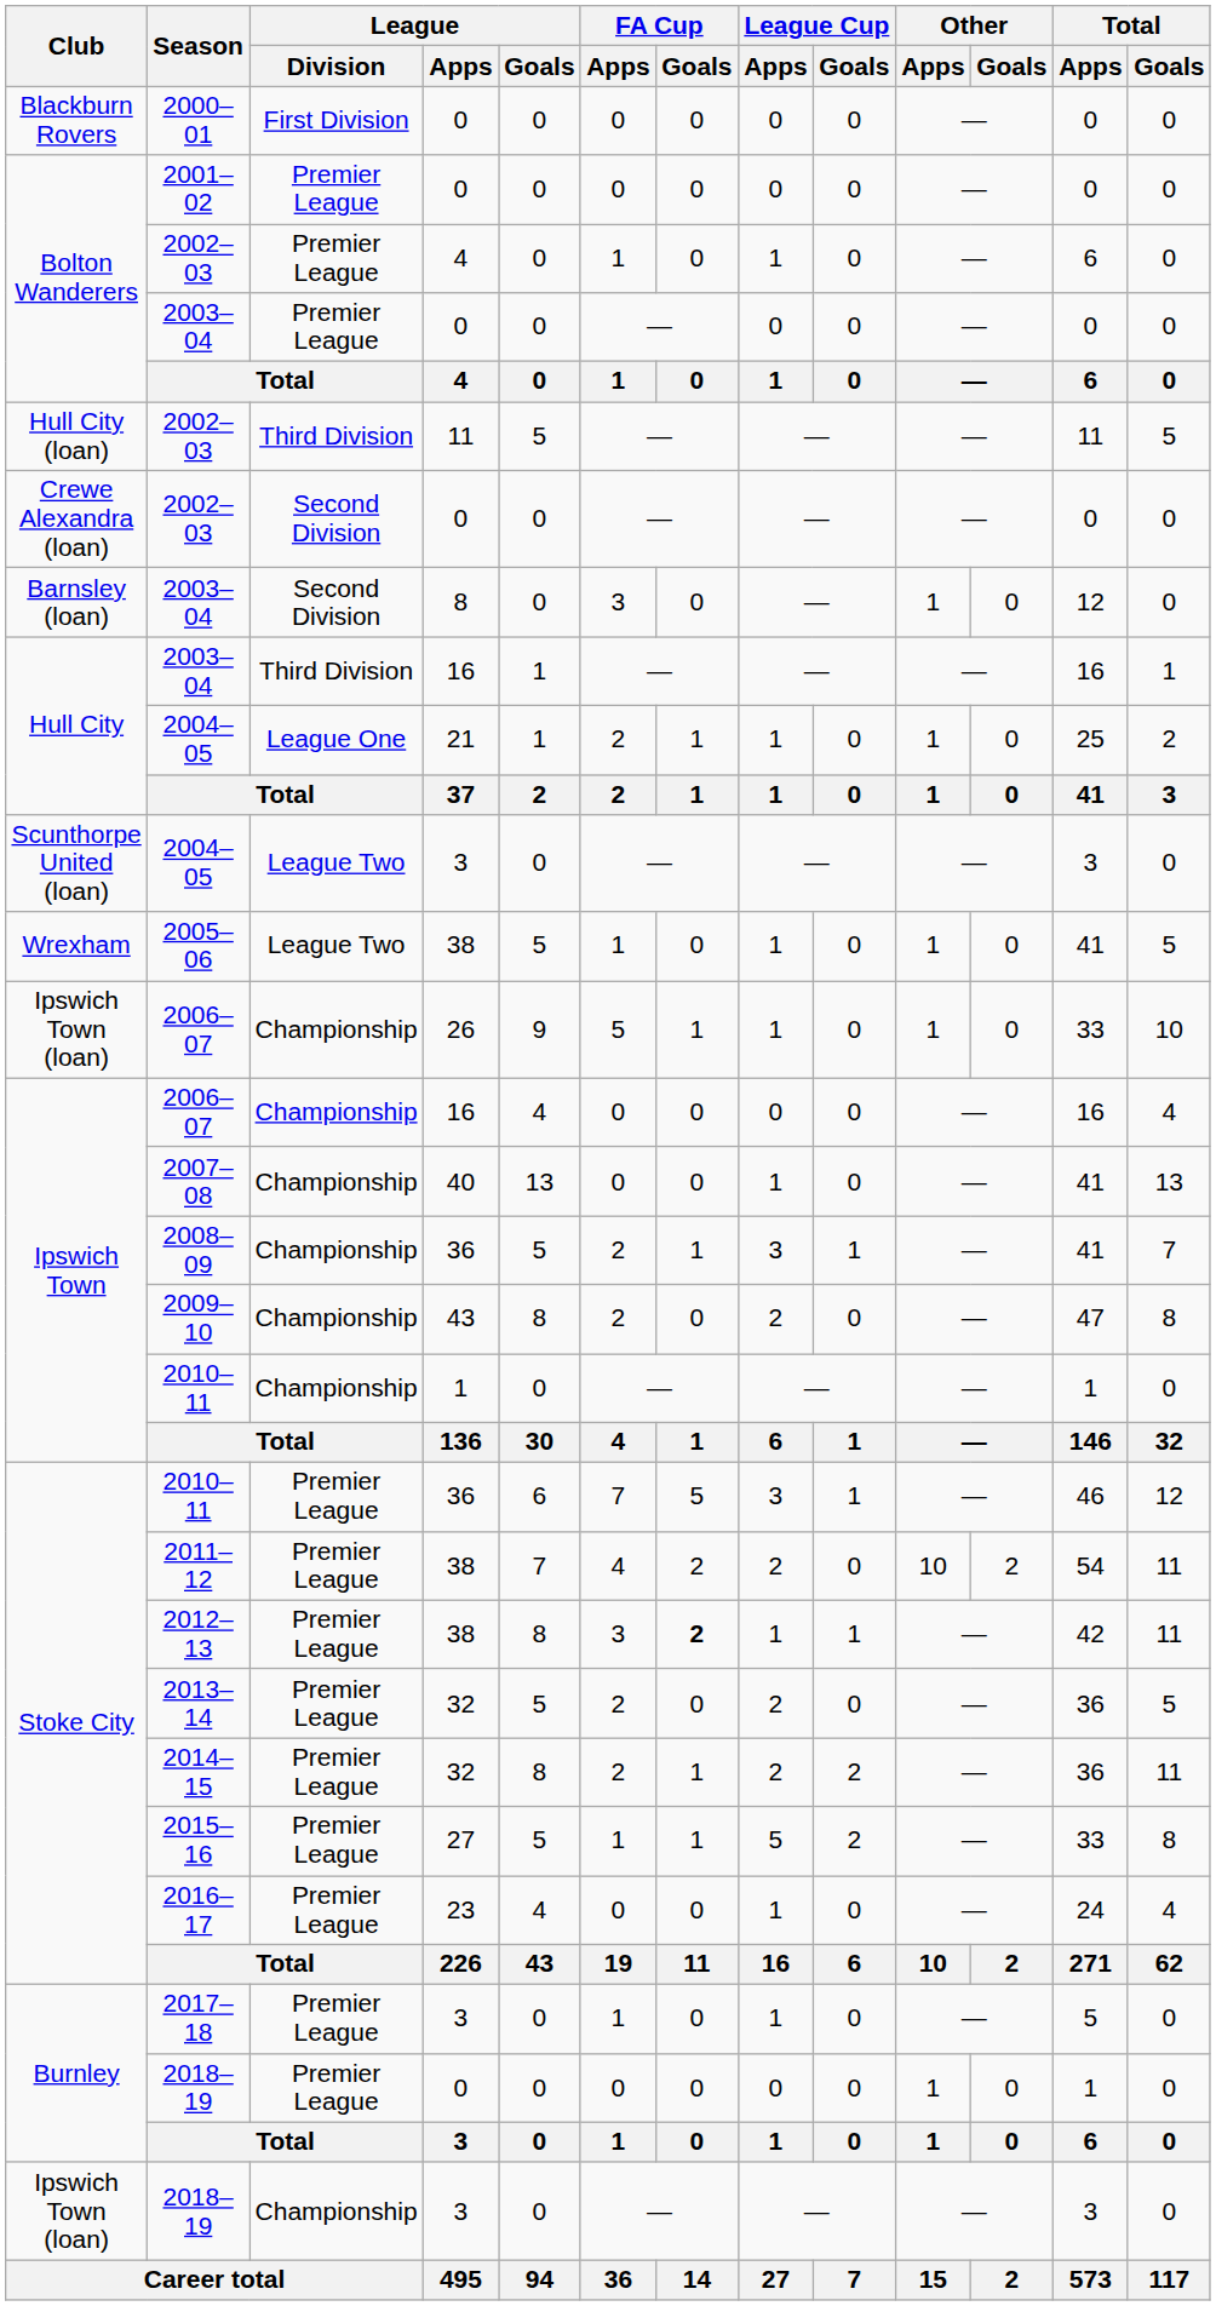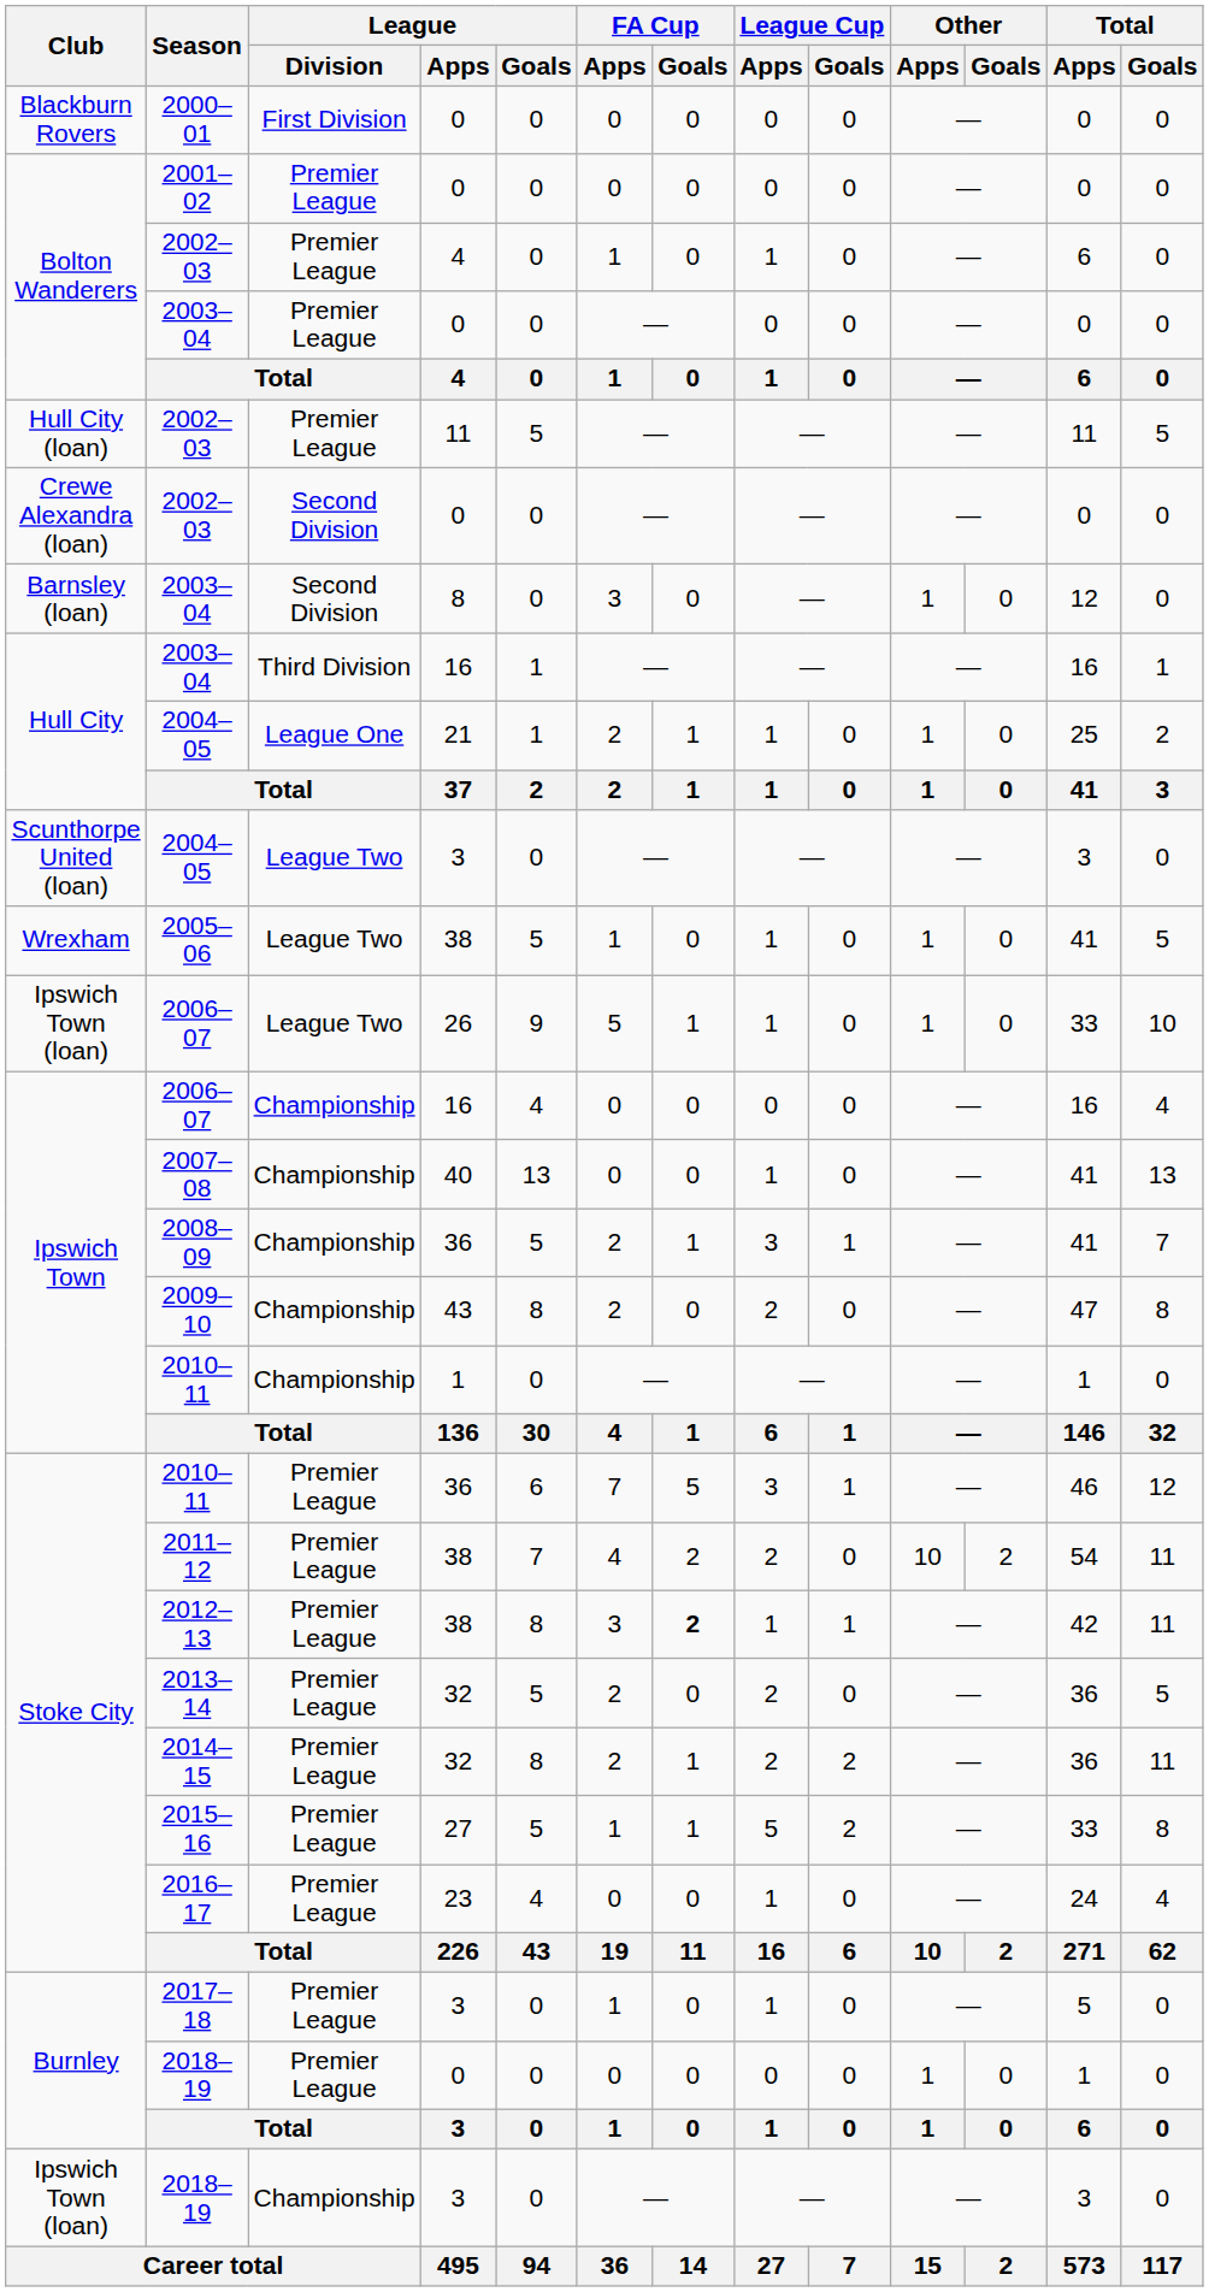2002–03 / 11 | League / Division: Third Division -> Premier League
2006–07 / 26 | League / Division: Championship -> League Two
